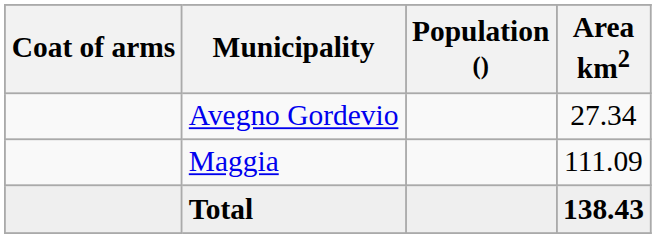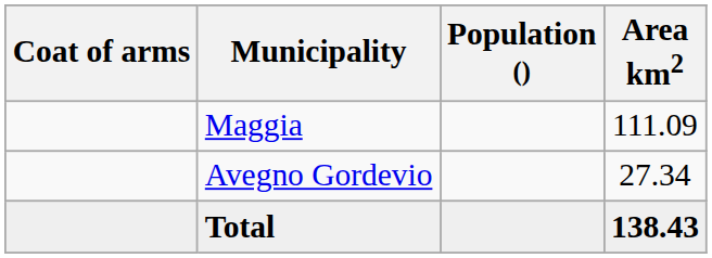rows swapped: Maggia <-> Avegno Gordevio
